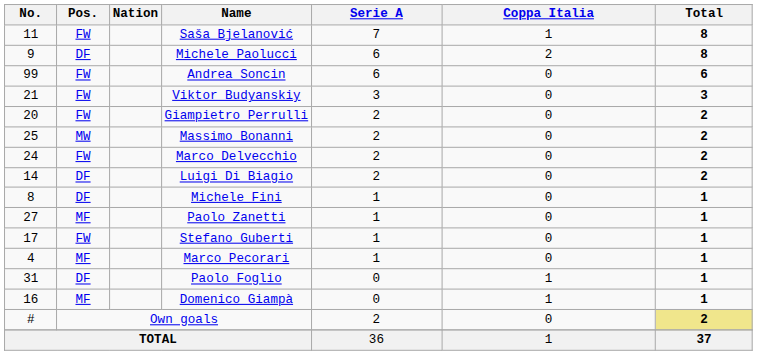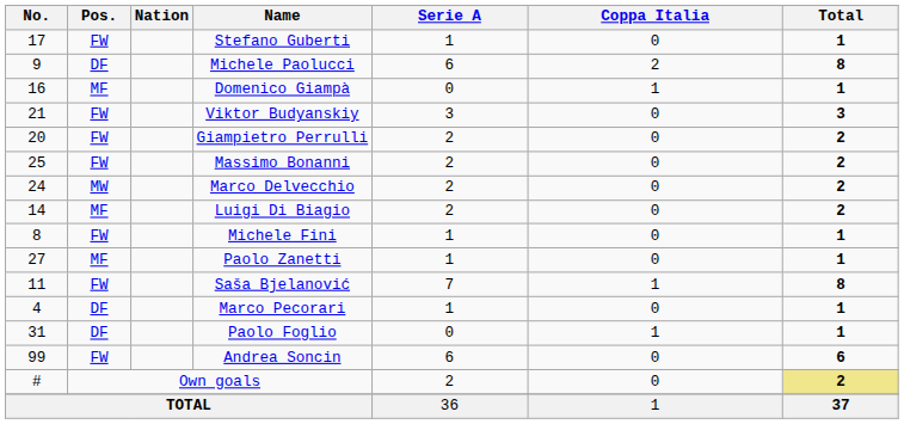rows swapped: Saša Bjelanović <-> Stefano Guberti
rows swapped: Andrea Soncin <-> Domenico Giampà
Massimo Bonanni | Pos.: MW -> FW
Marco Delvecchio | Pos.: FW -> MW
Luigi Di Biagio | Pos.: DF -> MF
Michele Fini | Pos.: DF -> FW
Marco Pecorari | Pos.: MF -> DF
